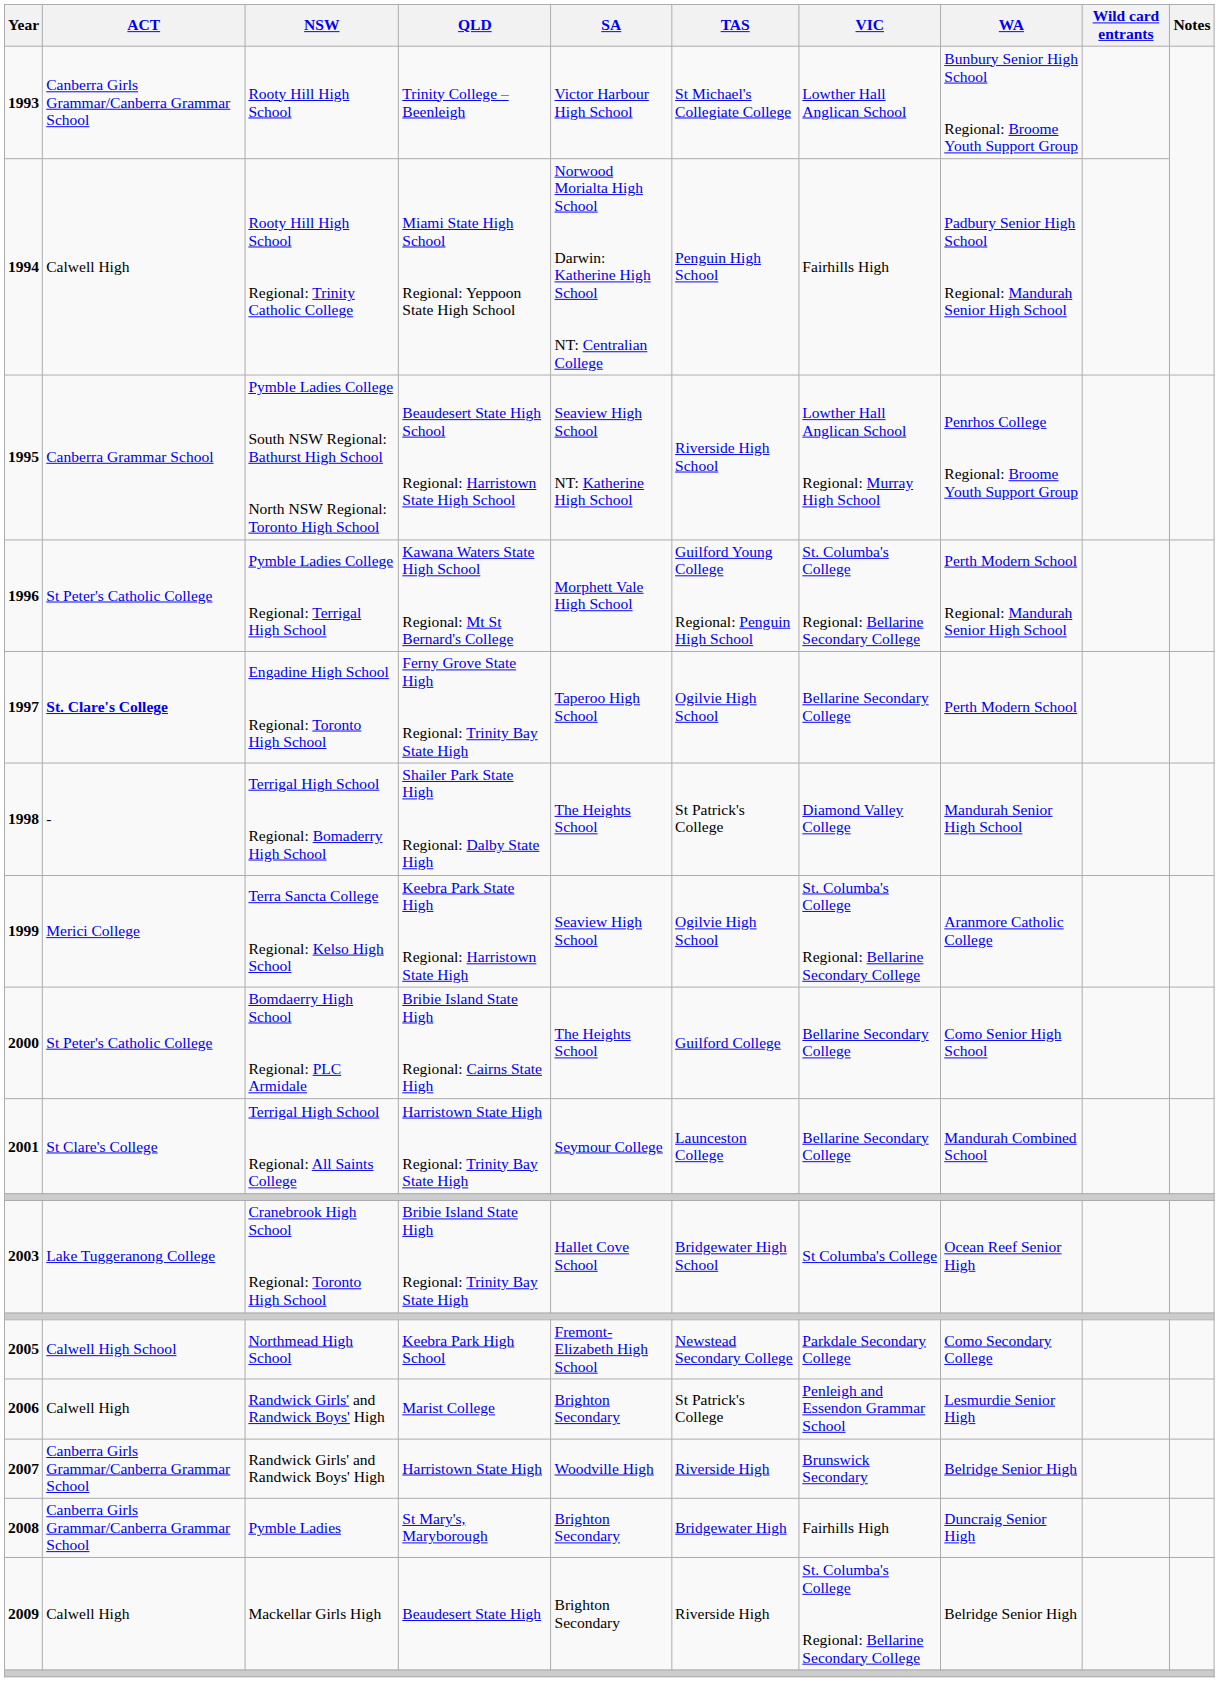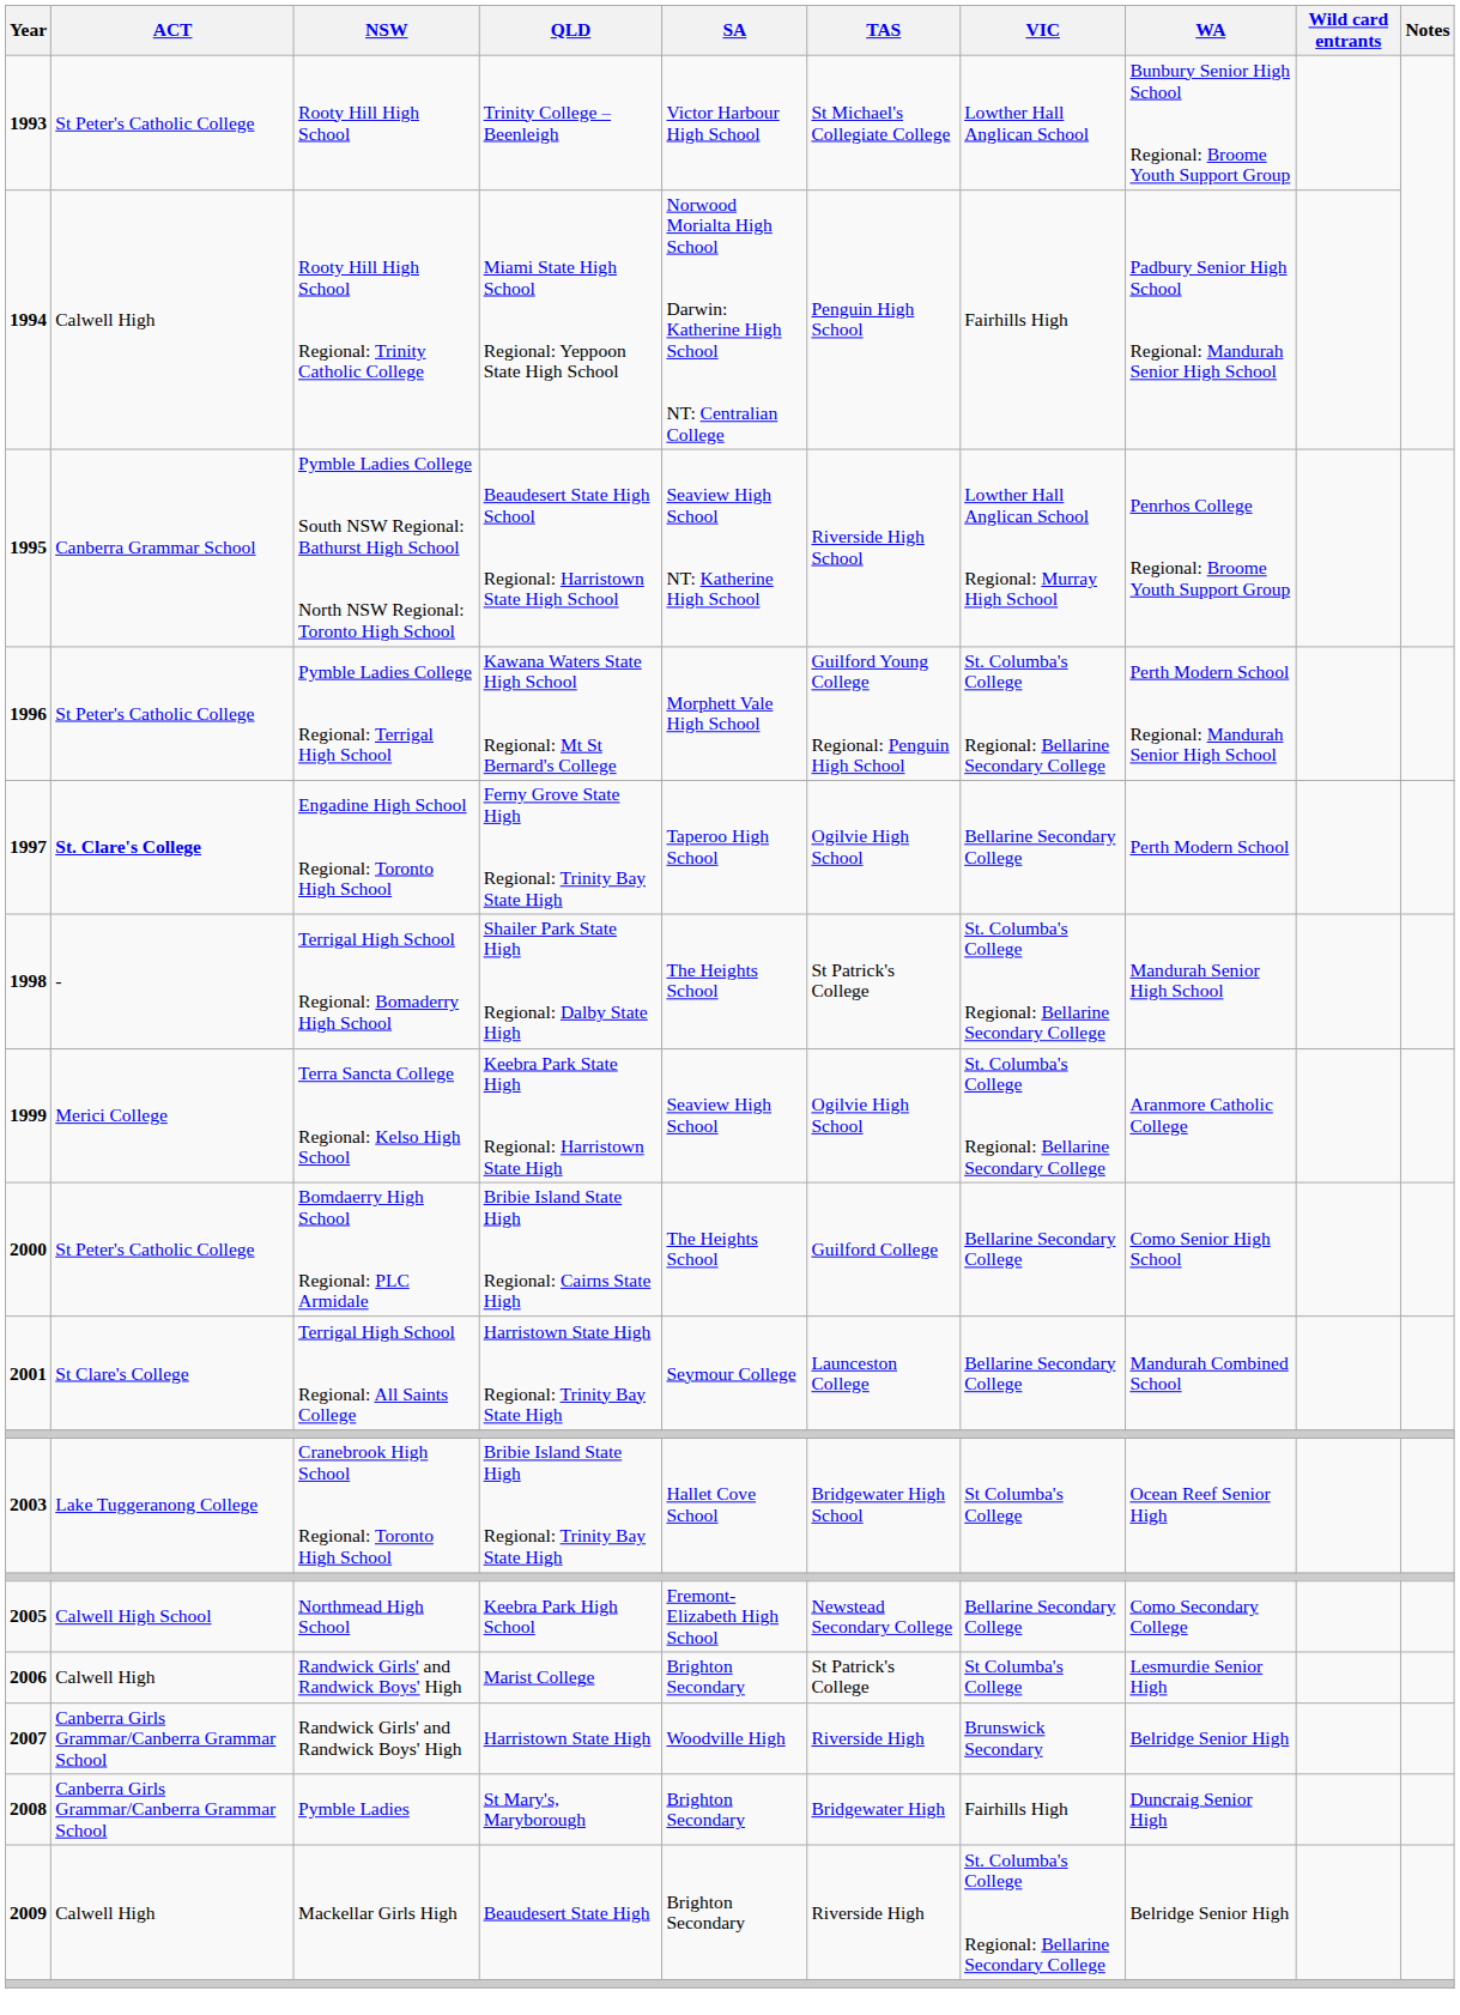Trinity College – Beenleigh | ACT: Canberra Girls Grammar/Canberra Grammar School -> St Peter's Catholic College
Shailer Park State High Regional: Dalby State High | VIC: Diamond Valley College -> St. Columba's College Regional: Bellarine Secondary College
Keebra Park High School | VIC: Parkdale Secondary College -> Bellarine Secondary College
Marist College | VIC: Penleigh and Essendon Grammar School -> St Columba's College
